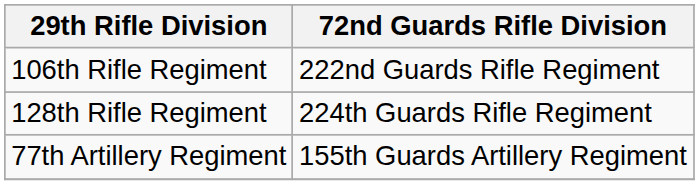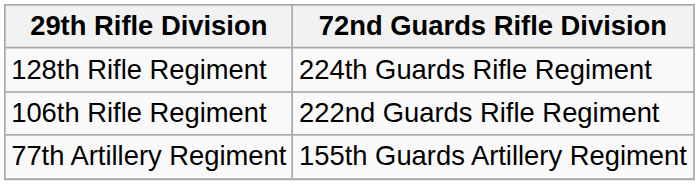rows swapped: 106th Rifle Regiment <-> 128th Rifle Regiment
